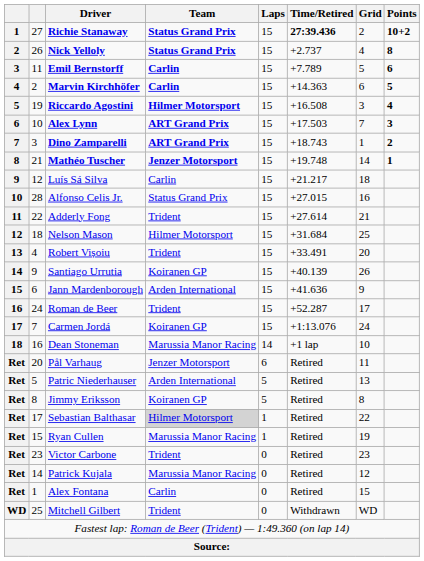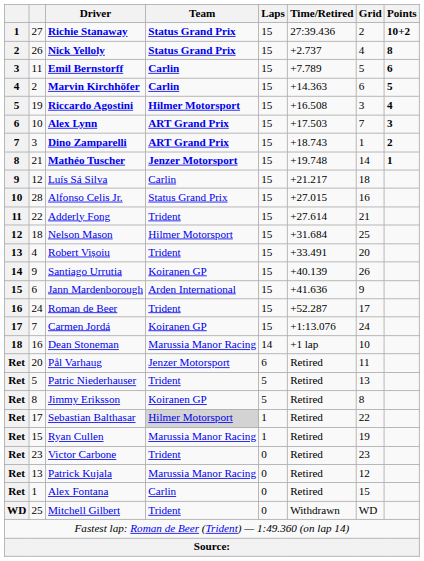Richie Stanaway | Time/Retired: bold -> normal
Patric Niederhauser | Team: Arden International -> Trident
Patrick Kujala | column 2: 14 -> 13
